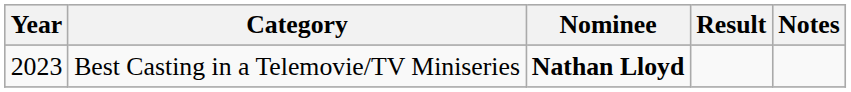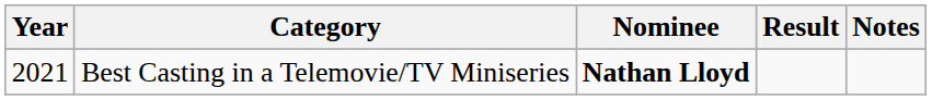Best Casting in a Telemovie/TV Miniseries | Year: 2023 -> 2021
